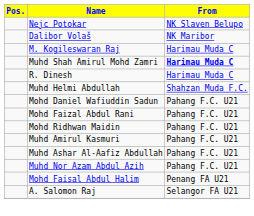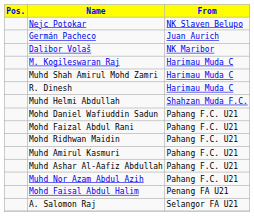+ row: Germán Pacheco | Juan Aurich
Muhd Shah Amirul Mohd Zamri | From: bold -> normal
